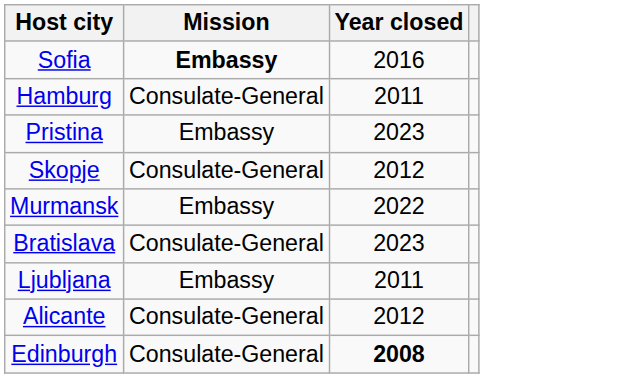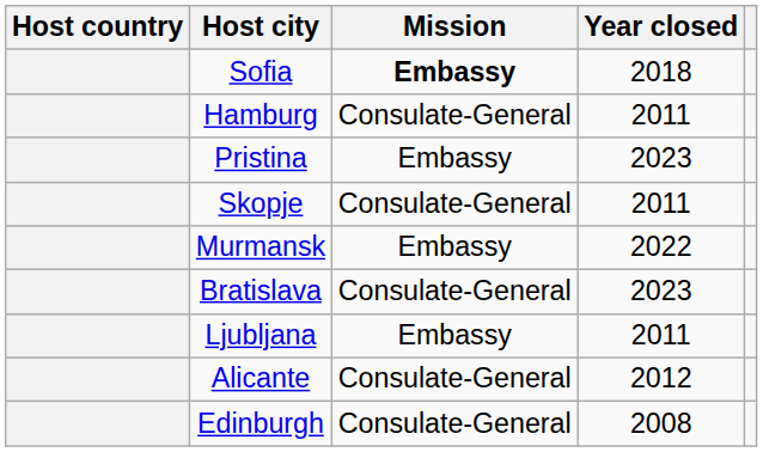+ column: Host country
Sofia | Year closed: 2016 -> 2018
Skopje | Year closed: 2012 -> 2011
Edinburgh | Year closed: bold -> normal
